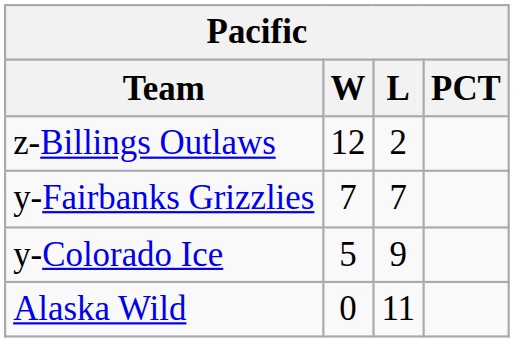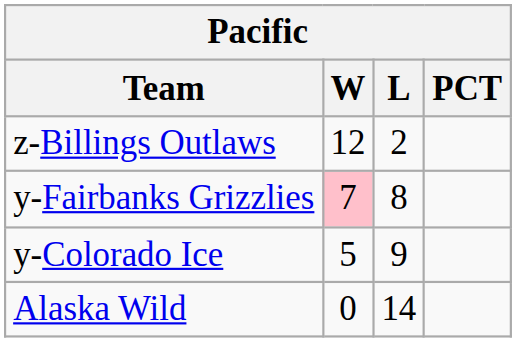y-Fairbanks Grizzlies | W: no background -> pink background
y-Fairbanks Grizzlies | L: 7 -> 8
Alaska Wild | L: 11 -> 14
